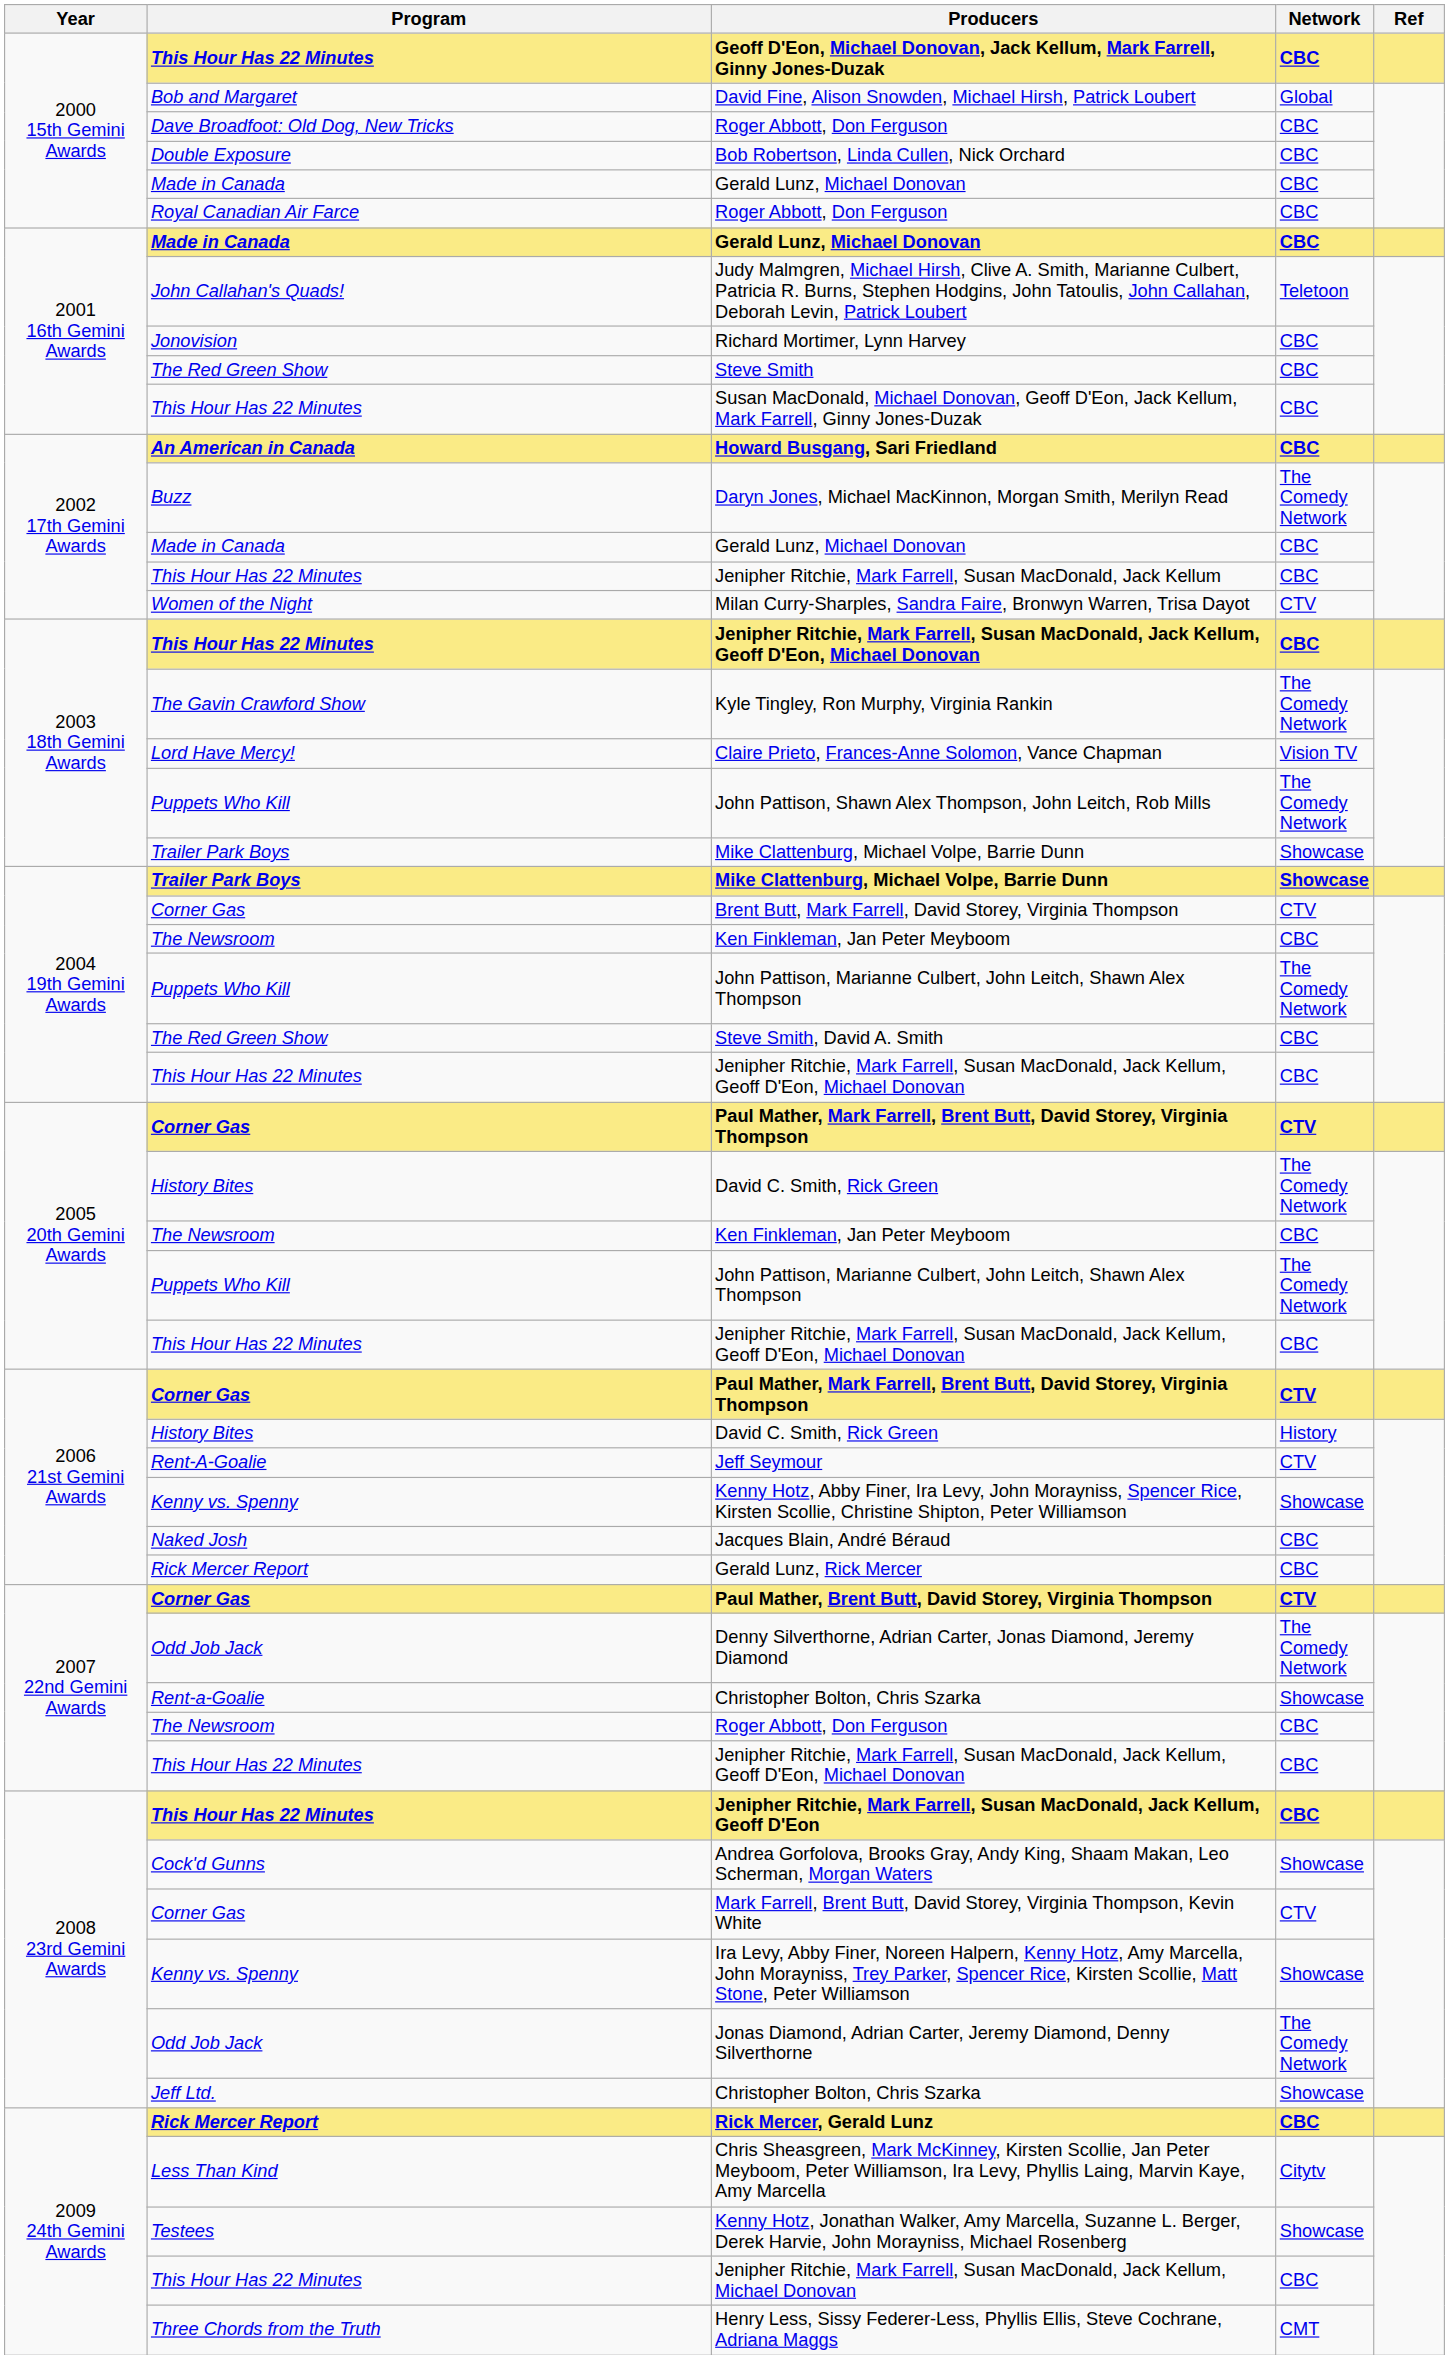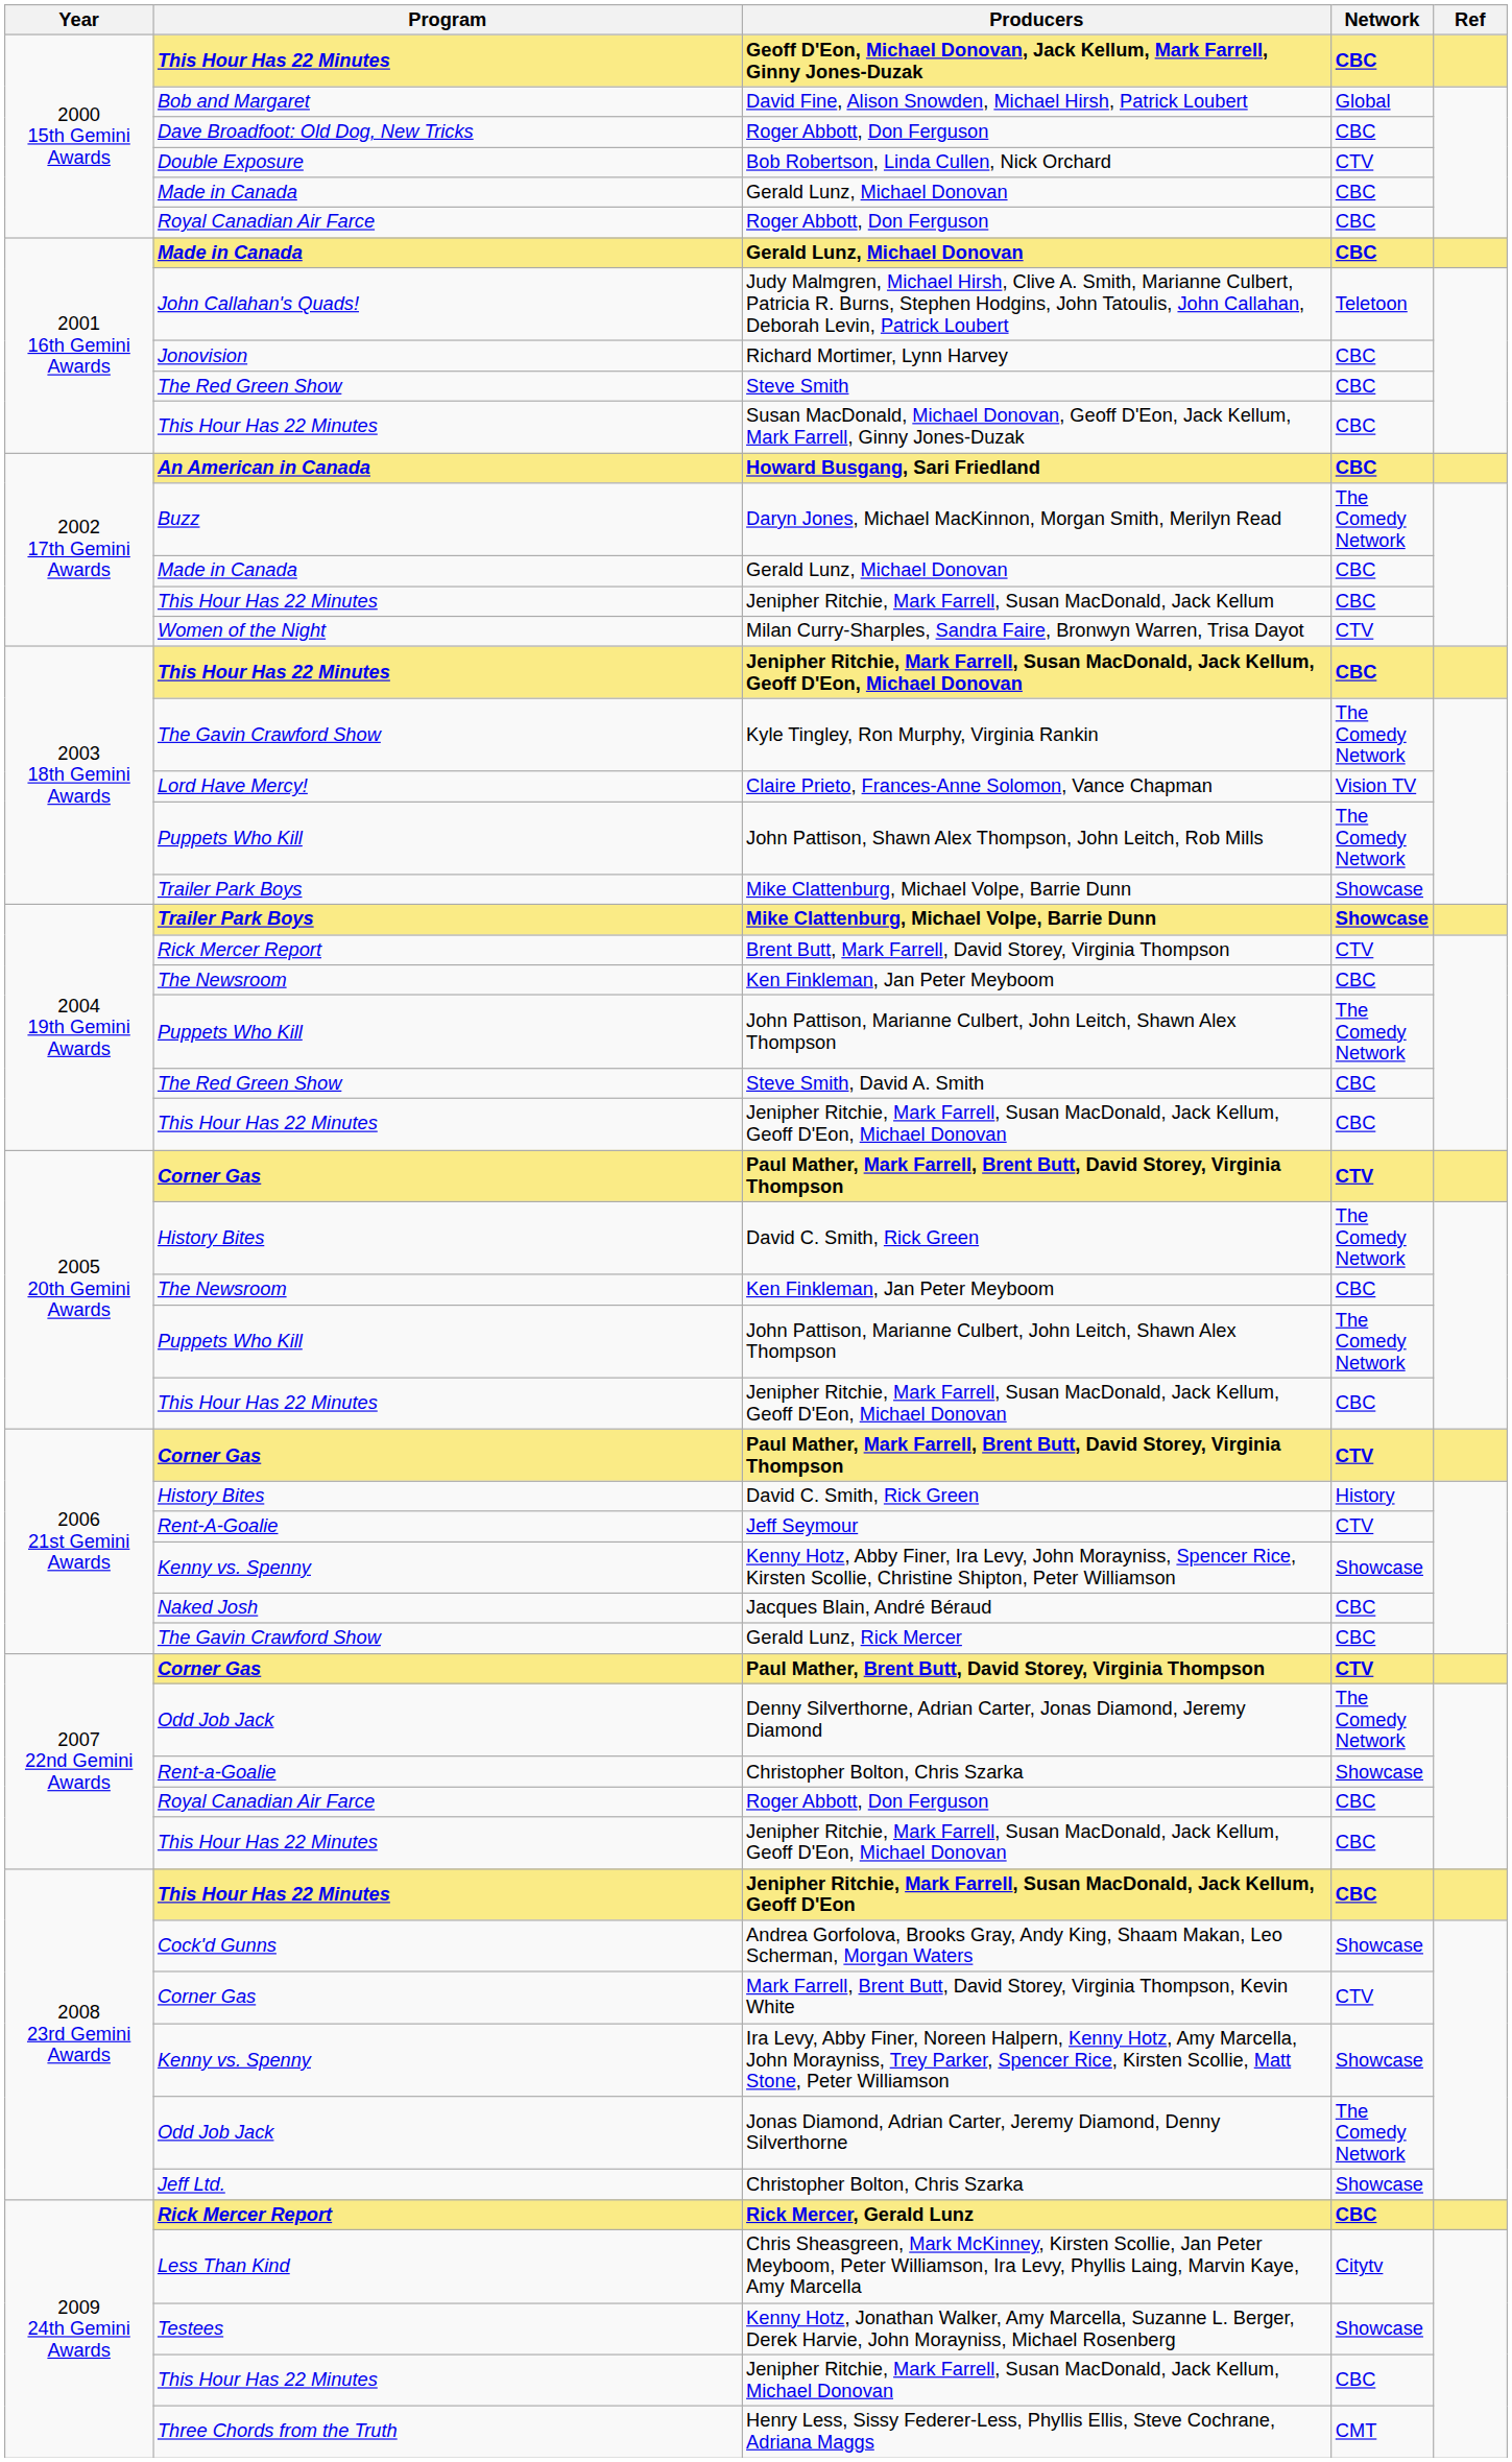Bob Robertson, Linda Cullen, Nick Orchard | Network: CBC -> CTV
Brent Butt, Mark Farrell, David Storey, Virginia Thompson | Program: Corner Gas -> Rick Mercer Report
Gerald Lunz, Rick Mercer | Program: Rick Mercer Report -> The Gavin Crawford Show
2007 22nd Gemini Awards / Roger Abbott, Don Ferguson | Program: The Newsroom -> Royal Canadian Air Farce
